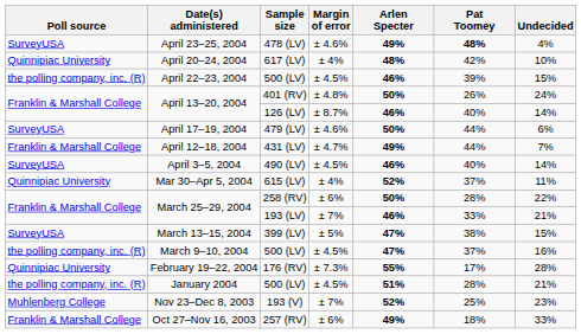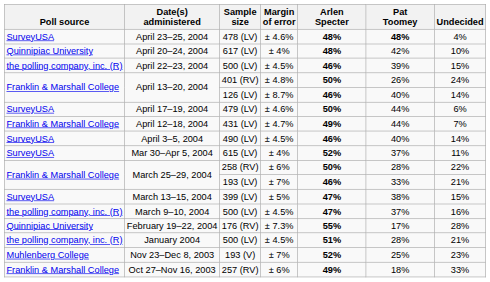April 23–25, 2004 | Arlen Specter: 49% -> 48%
Mar 30–Apr 5, 2004 | Poll source: Quinnipiac University -> SurveyUSA
